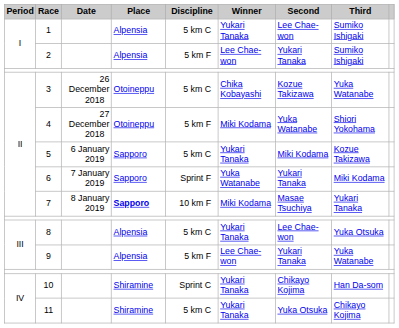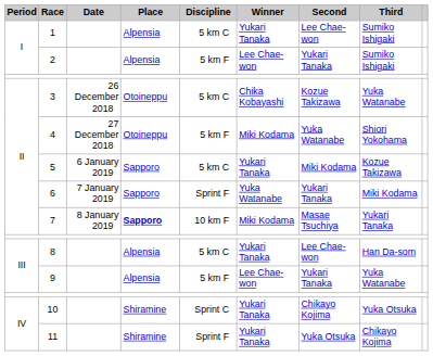8 | Third: Yuka Otsuka -> Han Da-som
10 | Third: Han Da-som -> Yuka Otsuka
11 | Discipline: 5 km C -> Sprint F
